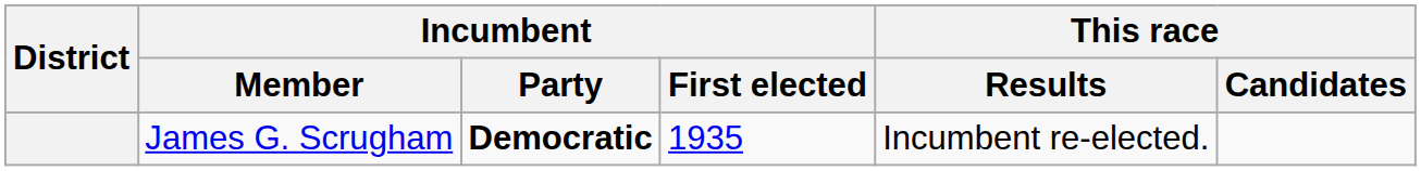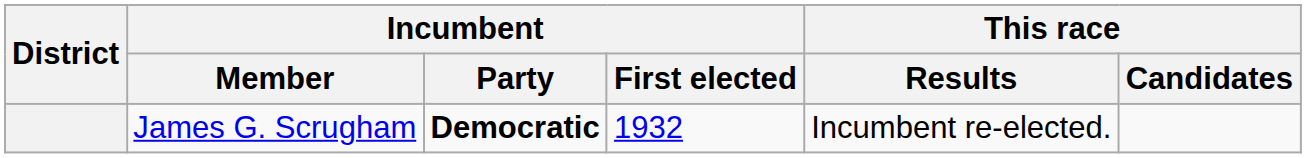James G. Scrugham | Incumbent / First elected: 1935 -> 1932
